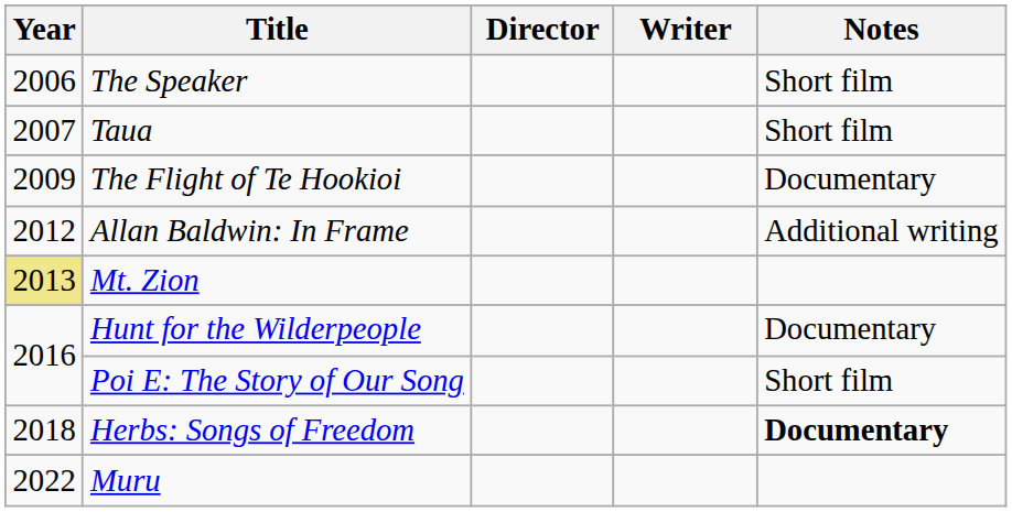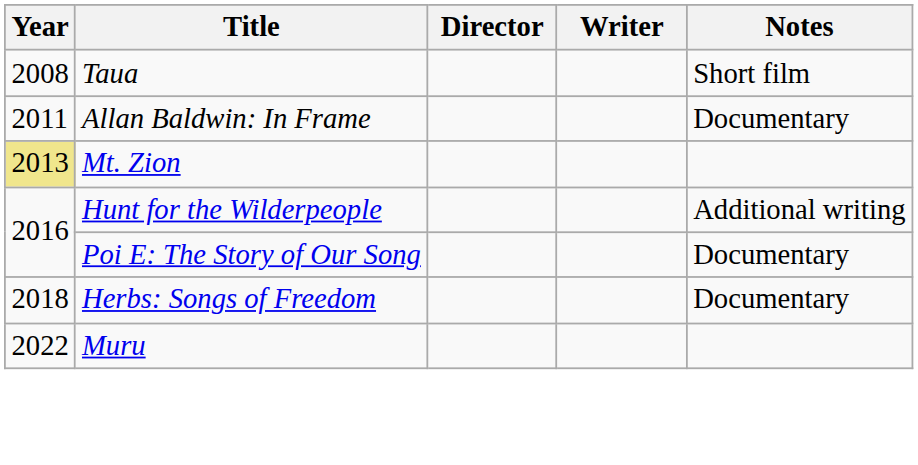- row: 2006 | The Speaker | Short film
Taua | Year: 2007 -> 2008
- row: 2009 | The Flight of Te Hookioi | Documentary
Allan Baldwin: In Frame | Year: 2012 -> 2011
Allan Baldwin: In Frame | Notes: Additional writing -> Documentary
Hunt for the Wilderpeople | Notes: Documentary -> Additional writing
Poi E: The Story of Our Song | Notes: Short film -> Documentary
Herbs: Songs of Freedom | Notes: bold -> normal
